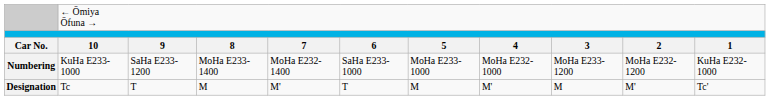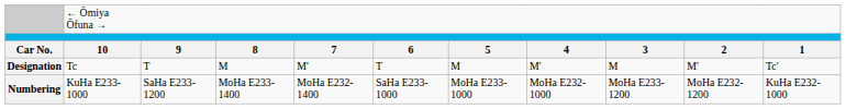rows swapped: Designation <-> Numbering
